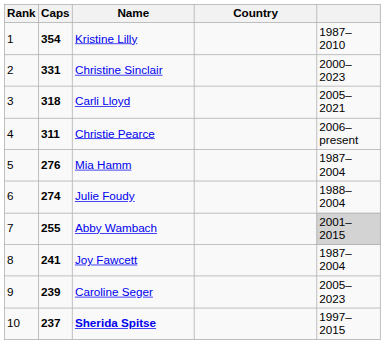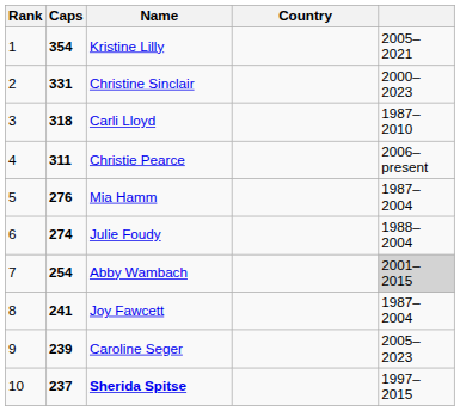Kristine Lilly | column 5: 1987–2010 -> 2005–2021
Carli Lloyd | column 5: 2005–2021 -> 1987–2010
Abby Wambach | Caps: 255 -> 254
